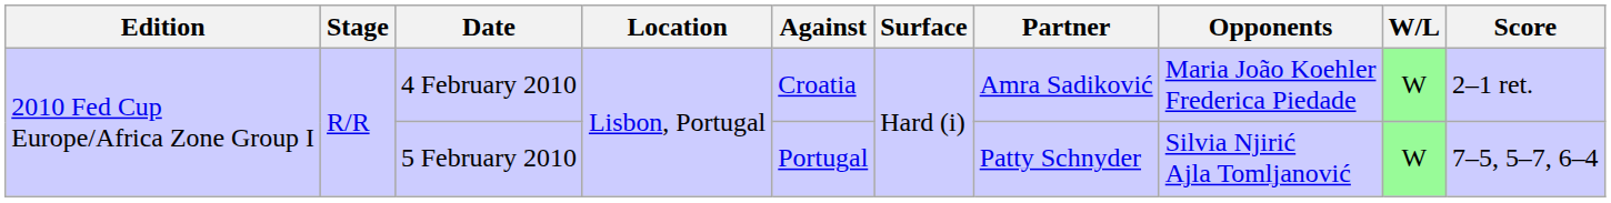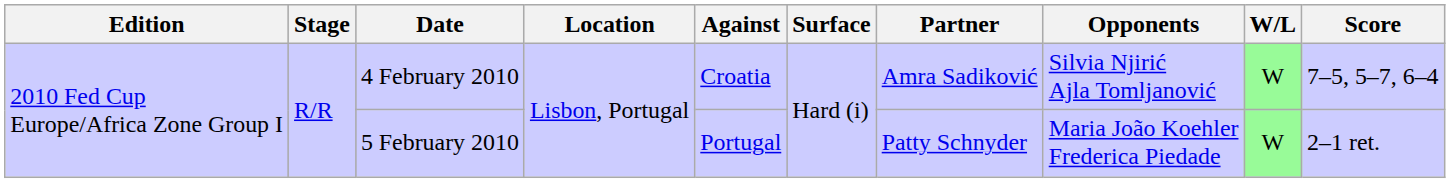4 February 2010 | Opponents: Maria João Koehler Frederica Piedade -> Silvia Njirić Ajla Tomljanović
4 February 2010 | Score: 2–1 ret. -> 7–5, 5–7, 6–4
5 February 2010 | Opponents: Silvia Njirić Ajla Tomljanović -> Maria João Koehler Frederica Piedade
5 February 2010 | Score: 7–5, 5–7, 6–4 -> 2–1 ret.
